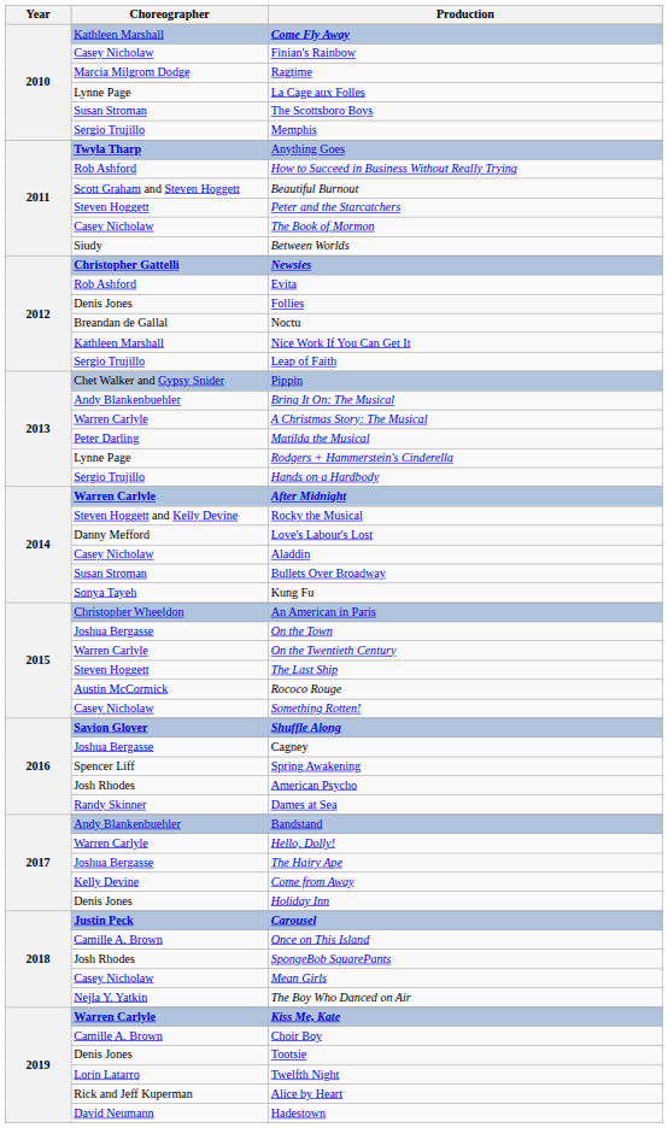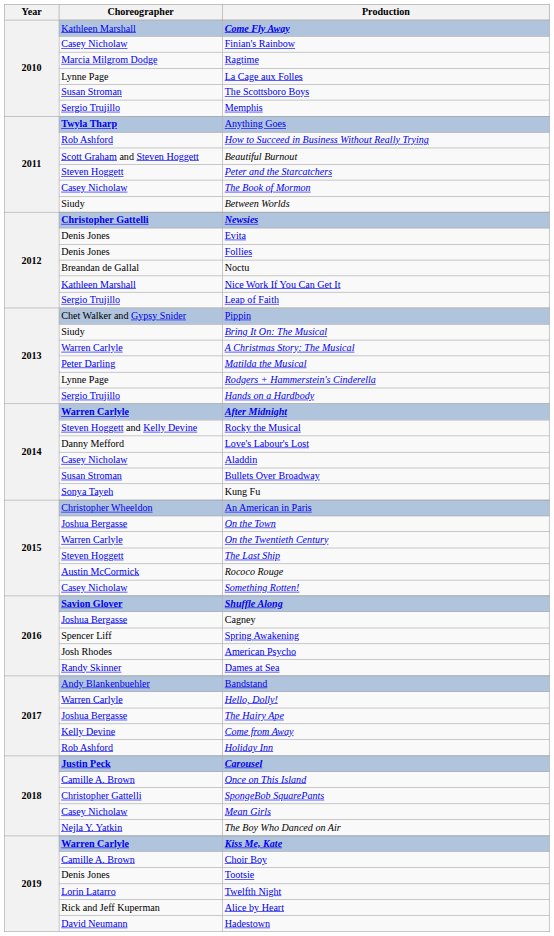Evita | Choreographer: Rob Ashford -> Denis Jones
Bring It On: The Musical | Choreographer: Andy Blankenbuehler -> Siudy
Holiday Inn | Choreographer: Denis Jones -> Rob Ashford
SpongeBob SquarePants | Choreographer: Josh Rhodes -> Christopher Gattelli
